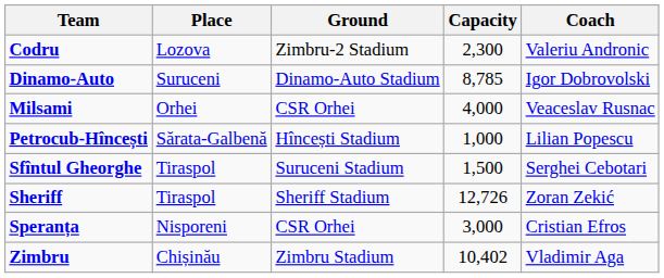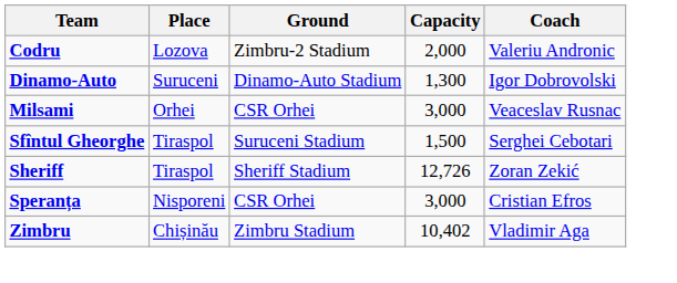Codru | Capacity: 2,300 -> 2,000
Dinamo-Auto | Capacity: 8,785 -> 1,300
Milsami | Capacity: 4,000 -> 3,000
- row: Petrocub-Hîncești | Sărata-Galbenă | Hîncești Stadium | 1,000 | Lilian Popescu
